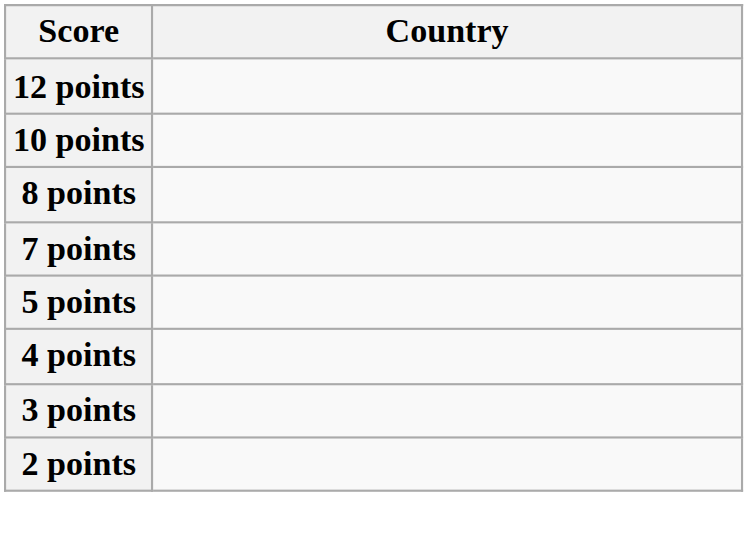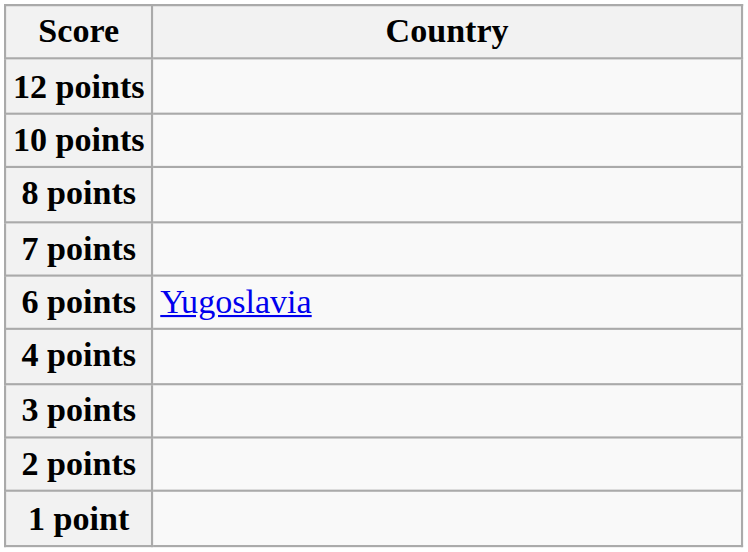+ row: 6 points | Yugoslavia
- row: 5 points
+ row: 1 point
